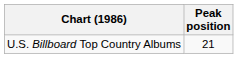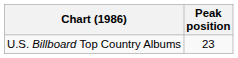U.S. Billboard Top Country Albums | Peak position: 21 -> 23
